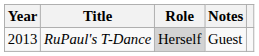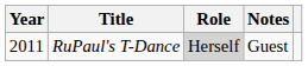RuPaul's T-Dance | Year: 2013 -> 2011
